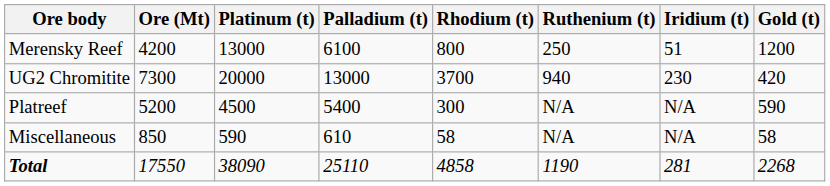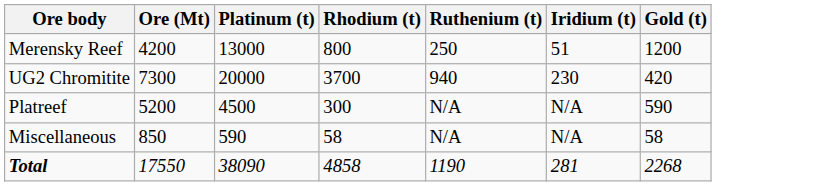- column: Palladium (t) | 6100 | 13000 | 5400 | 610 | 25110
